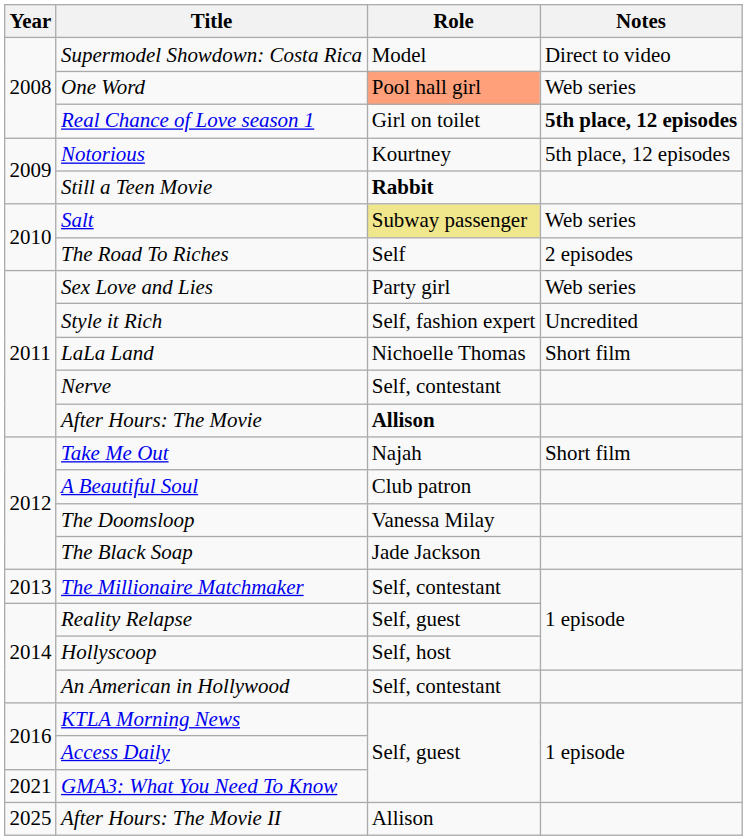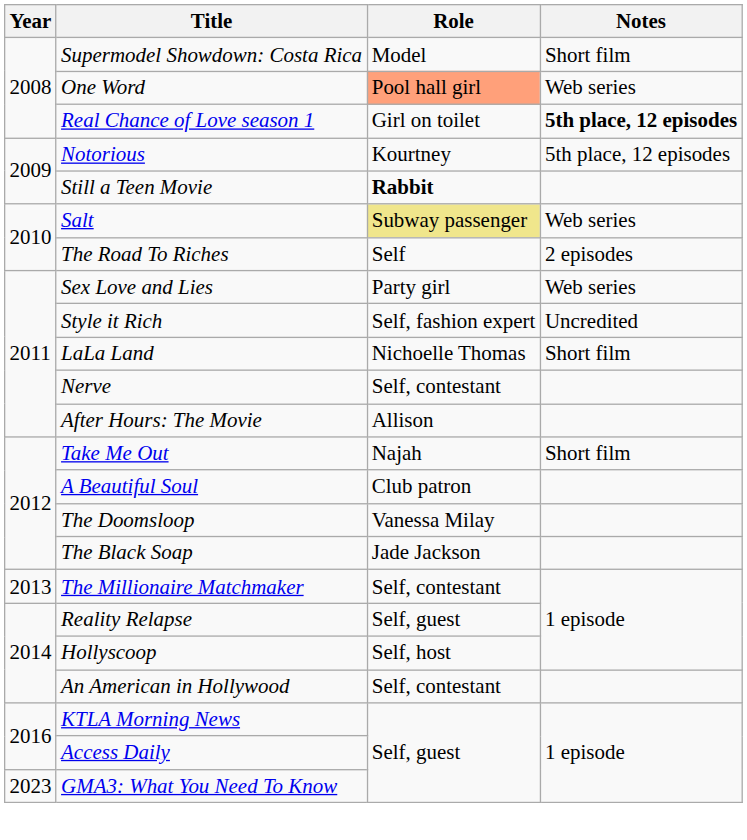Supermodel Showdown: Costa Rica | Notes: Direct to video -> Short film
After Hours: The Movie | Role: bold -> normal
GMA3: What You Need To Know | Year: 2021 -> 2023
- row: 2025 | After Hours: The Movie II | Allison
